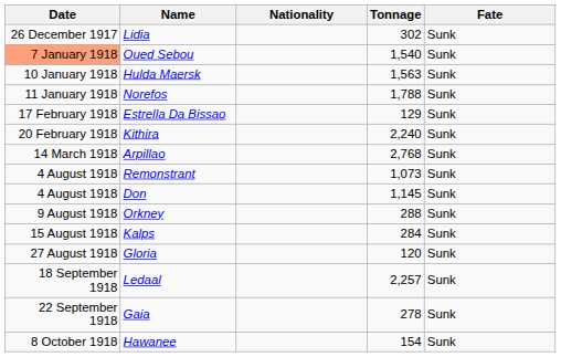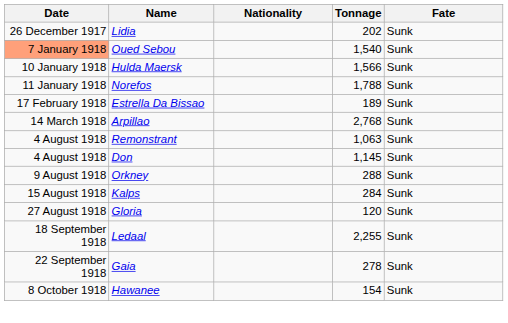Lidia | Tonnage: 302 -> 202
Hulda Maersk | Tonnage: 1,563 -> 1,566
Estrella Da Bissao | Tonnage: 129 -> 189
- row: 20 February 1918 | Kithira | 2,240 | Sunk
Remonstrant | Tonnage: 1,073 -> 1,063
Ledaal | Tonnage: 2,257 -> 2,255
